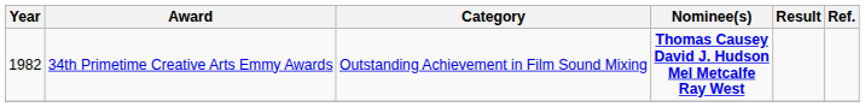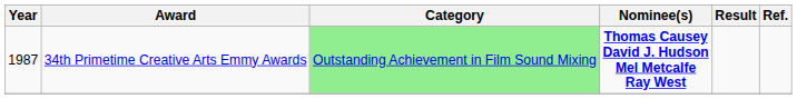34th Primetime Creative Arts Emmy Awards | Year: 1982 -> 1987
34th Primetime Creative Arts Emmy Awards | Category: no background -> lightgreen background
